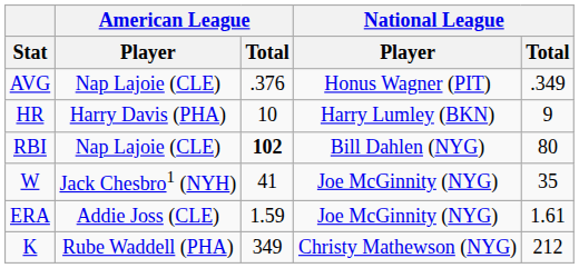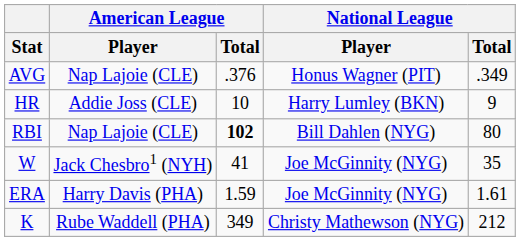HR | American League / Player: Harry Davis (PHA) -> Addie Joss (CLE)
ERA | American League / Player: Addie Joss (CLE) -> Harry Davis (PHA)
